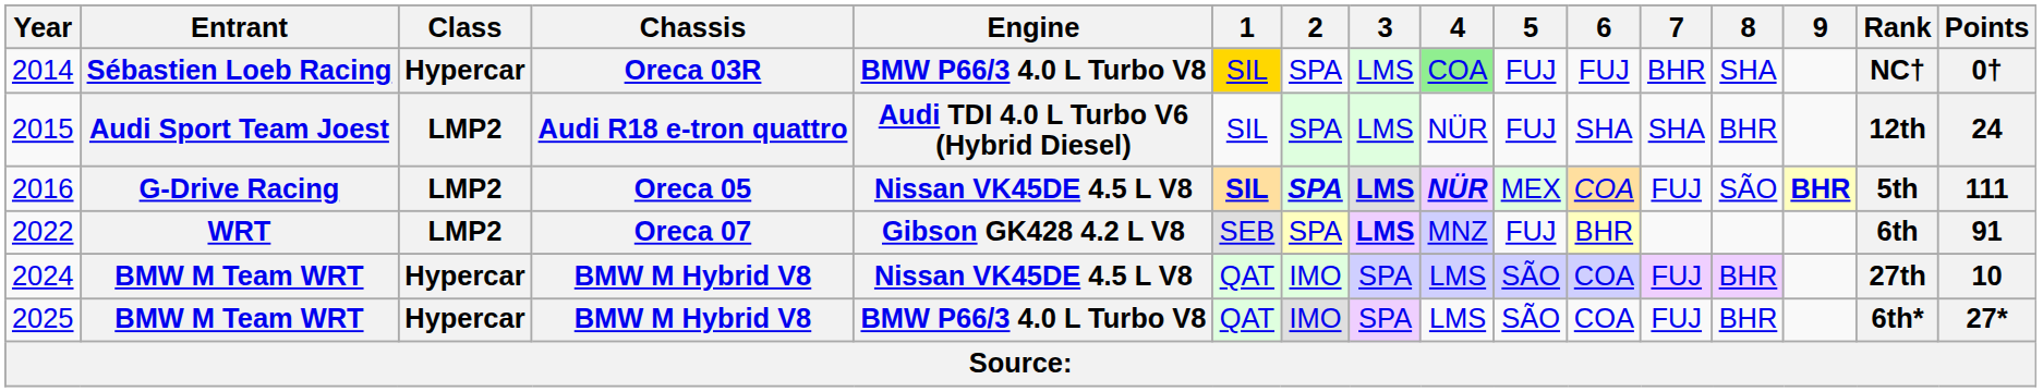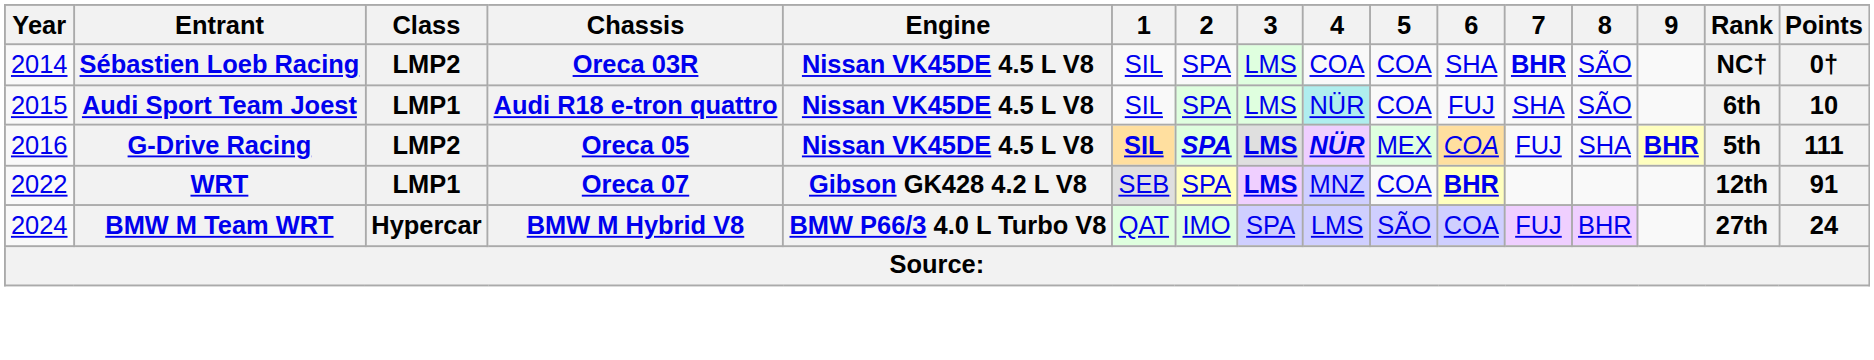2014 | Class: Hypercar -> LMP2
2014 | Engine: BMW P66/3 4.0 L Turbo V8 -> Nissan VK45DE 4.5 L V8
2014 | 1: gold background -> no background
2014 | 4: lightgreen background -> no background
2014 | 5: FUJ -> COA
2014 | 6: FUJ -> SHA
2014 | 7: normal -> bold
2014 | 8: SHA -> SÃO
2015 | Class: LMP2 -> LMP1
2015 | Engine: Audi TDI 4.0 L Turbo V6 (Hybrid Diesel) -> Nissan VK45DE 4.5 L V8
2015 | 4: no background -> paleturquoise background
2015 | 5: FUJ -> COA
2015 | 6: SHA -> FUJ
2015 | 8: BHR -> SÃO
2015 | Rank: 12th -> 6th
2015 | Points: 24 -> 10
2016 | 8: SÃO -> SHA
2022 | Class: LMP2 -> LMP1
2022 | 5: FUJ -> COA
2022 | 6: normal -> bold
2022 | Rank: 6th -> 12th
2024 | Engine: Nissan VK45DE 4.5 L V8 -> BMW P66/3 4.0 L Turbo V8
2024 | Points: 10 -> 24
- row: 2025 | BMW M Team WRT | Hypercar | BMW M Hybrid V8 | BMW P66/3 4.0 L Turbo V8 | QAT | IMO | SPA | LMS | SÃO | COA | FUJ | BHR | 6th* | 27*
